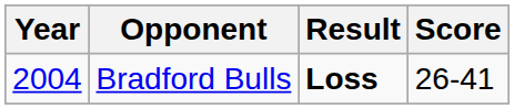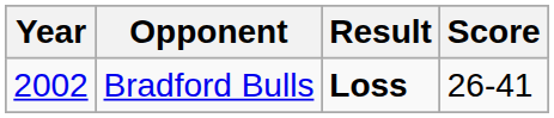Bradford Bulls | Year: 2004 -> 2002
